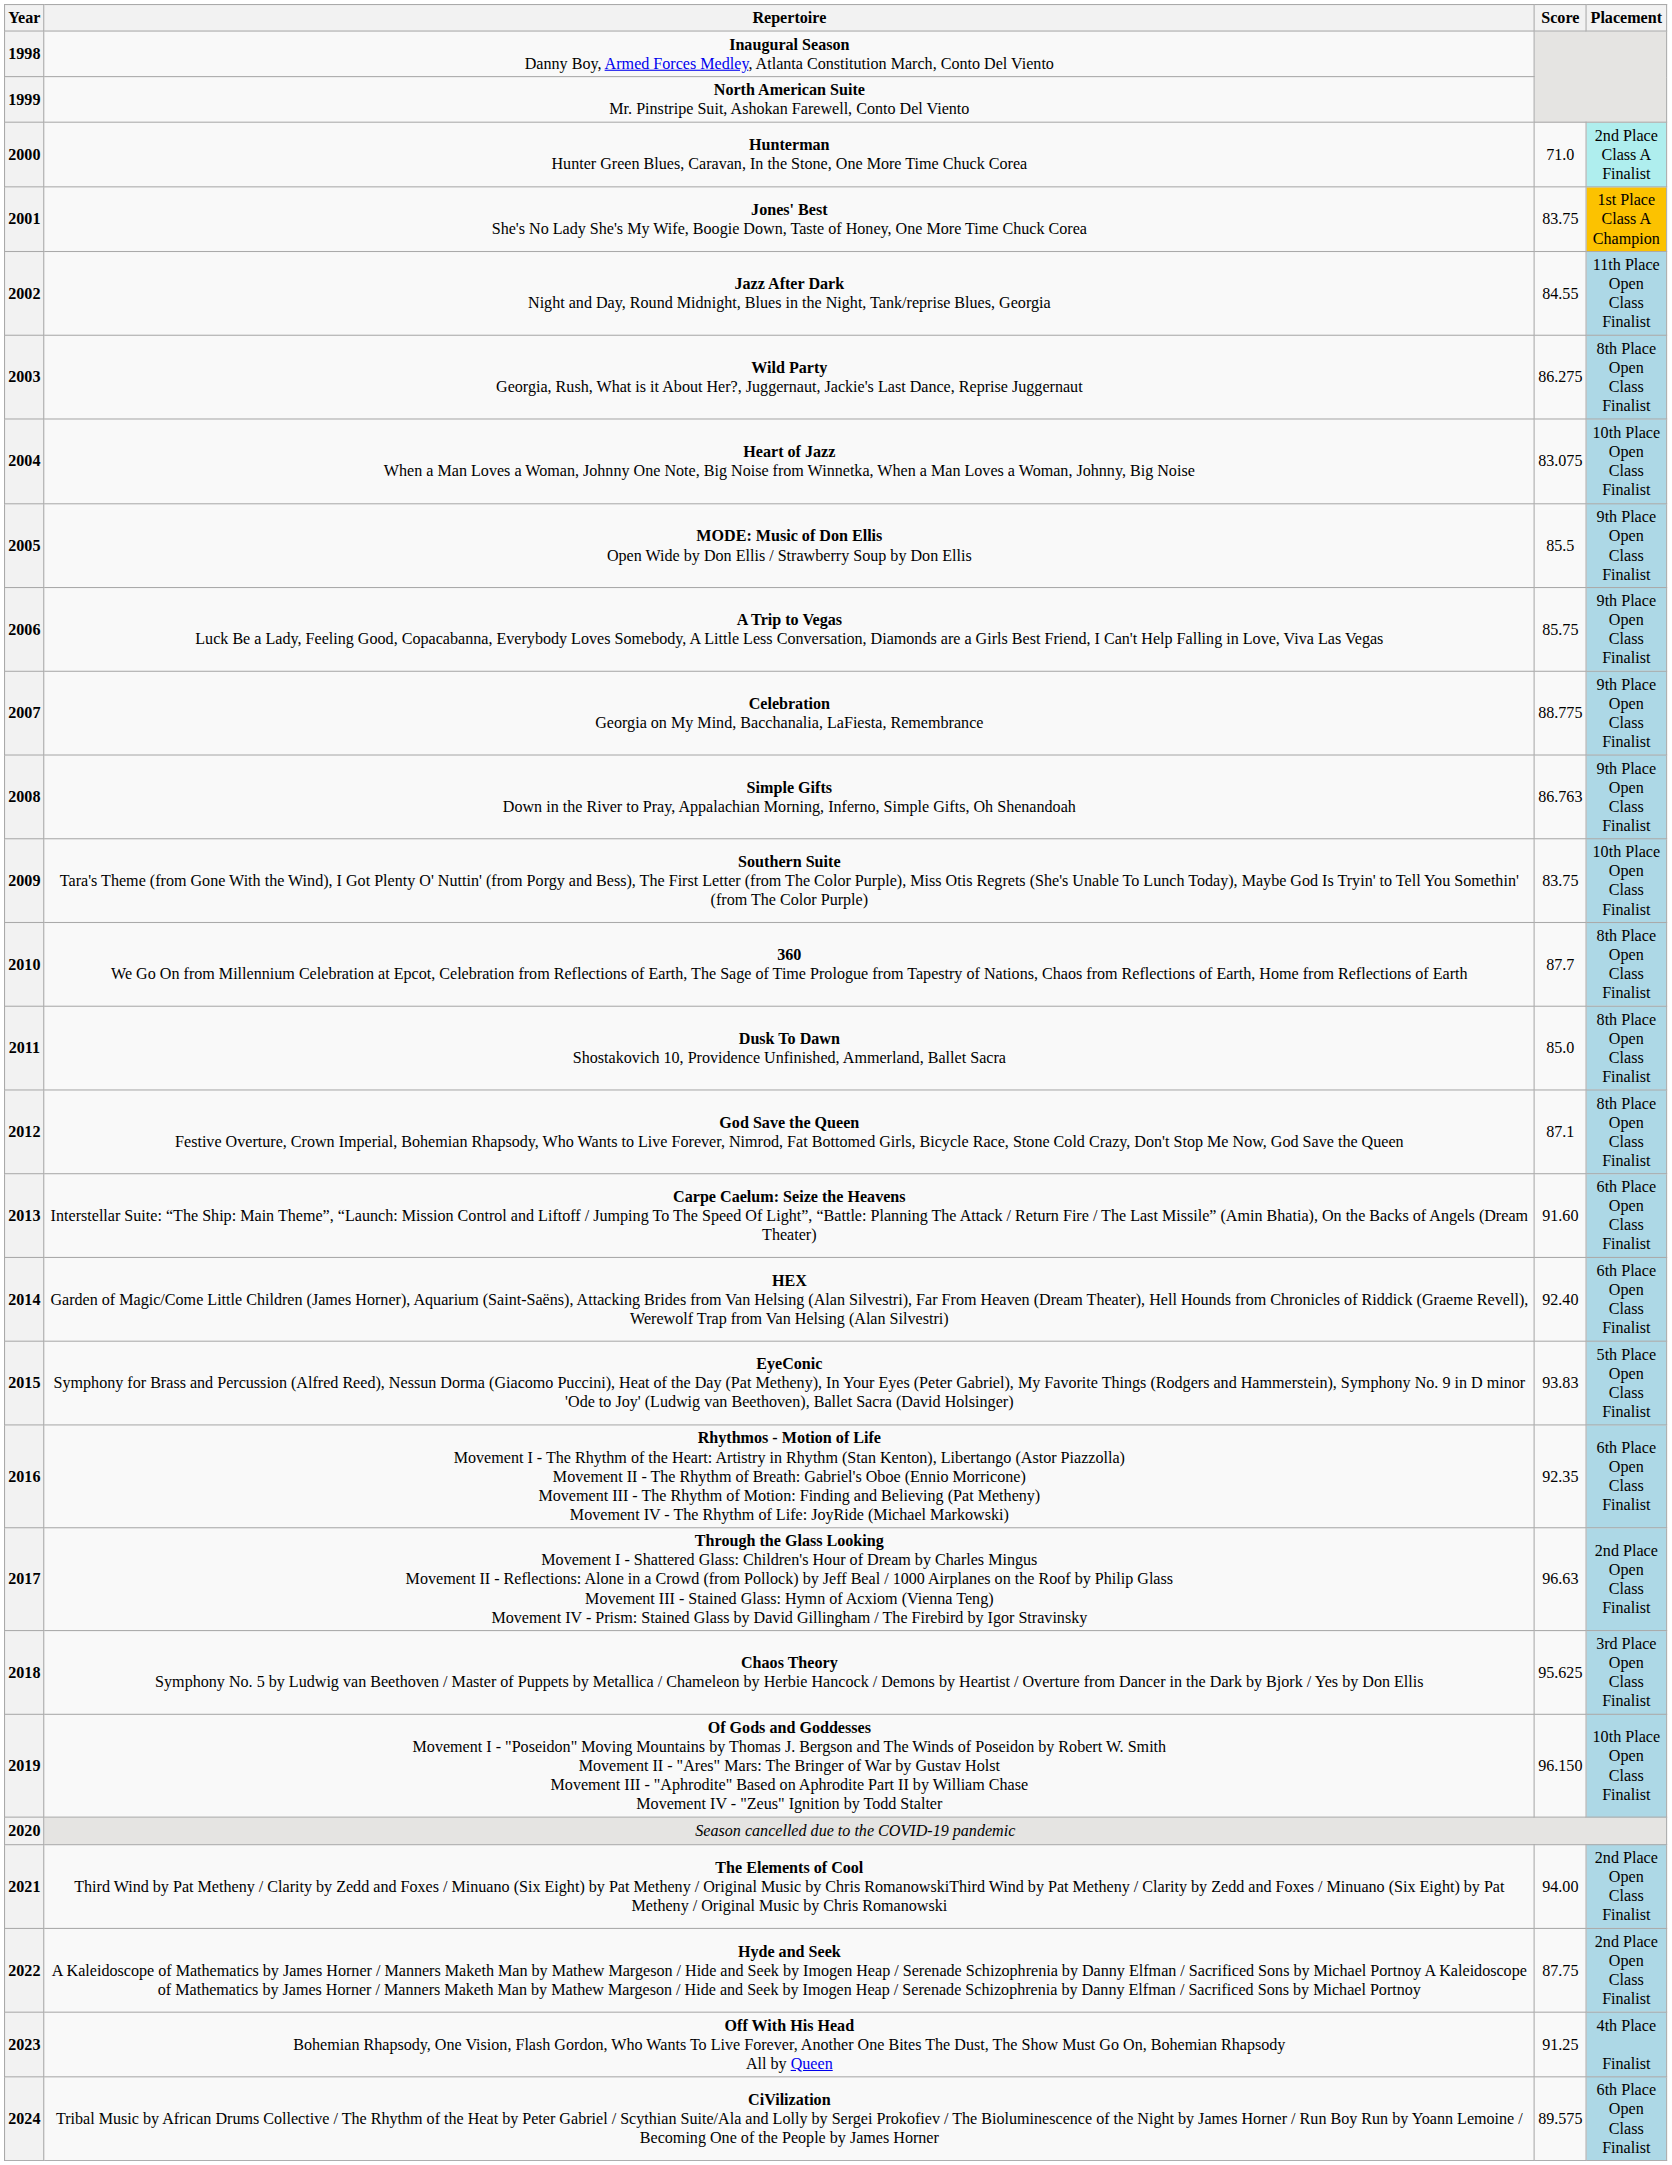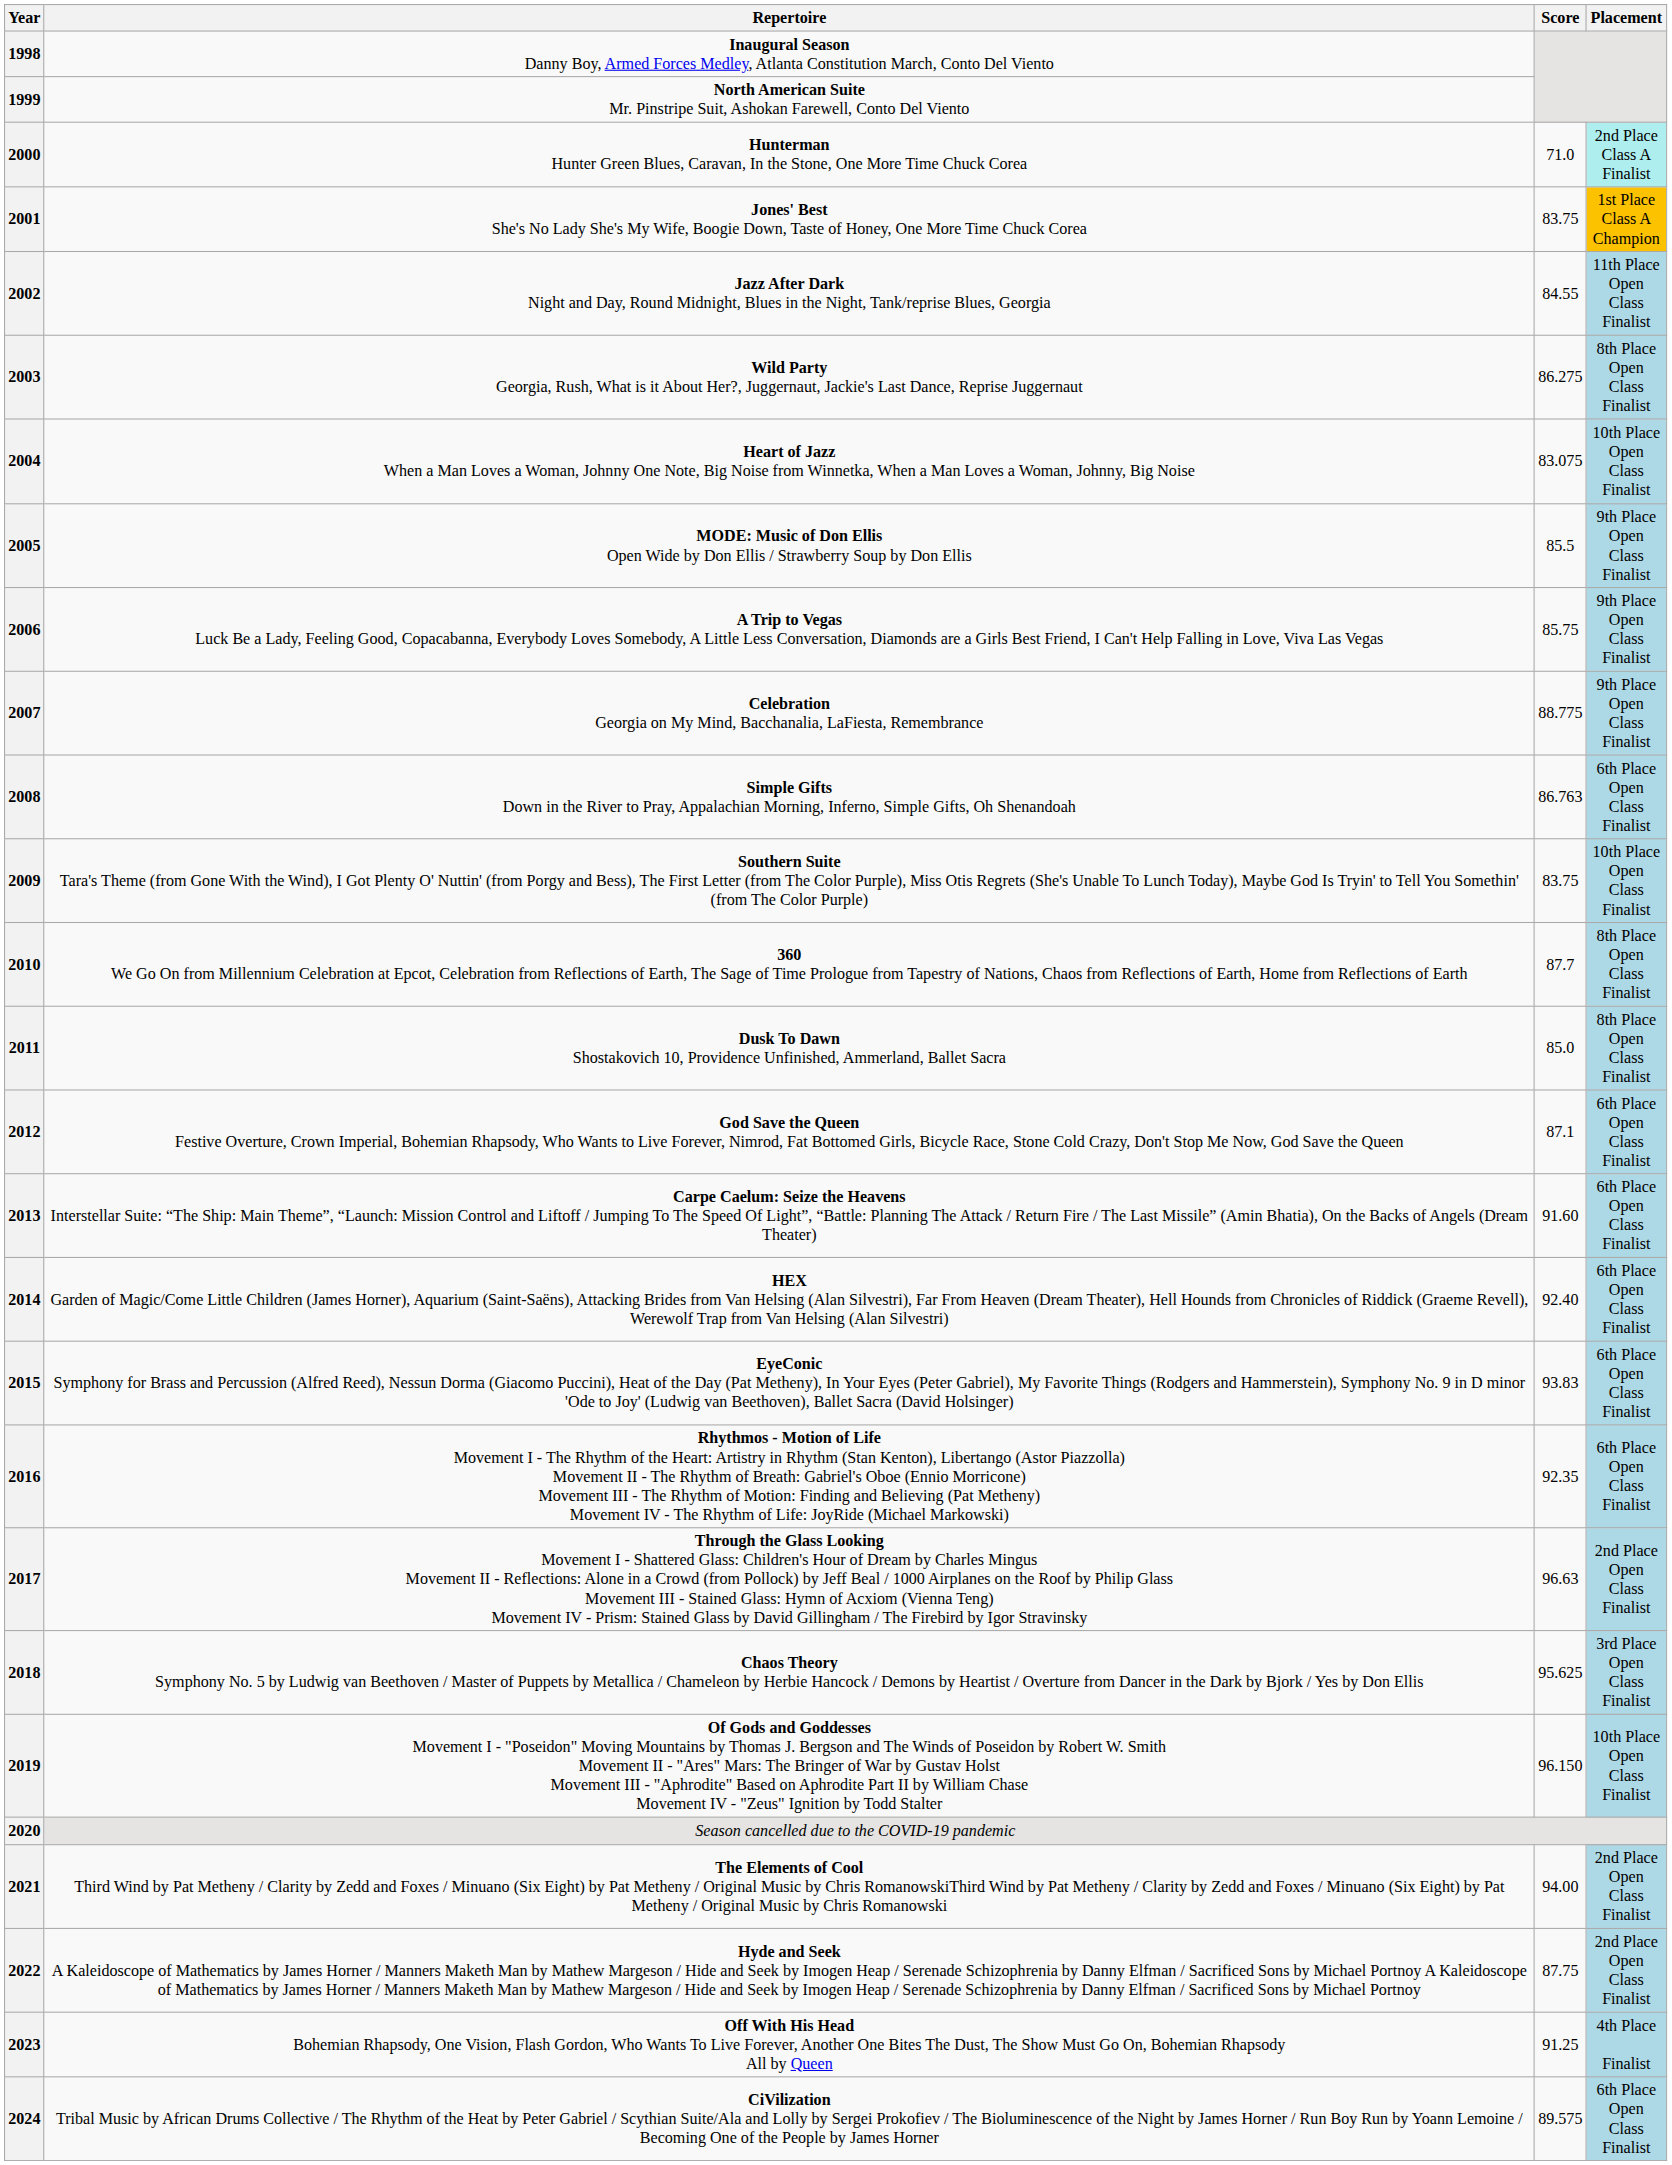2008 | Placement: 9th Place Open Class Finalist -> 6th Place Open Class Finalist
2012 | Placement: 8th Place Open Class Finalist -> 6th Place Open Class Finalist
2015 | Placement: 5th Place Open Class Finalist -> 6th Place Open Class Finalist
